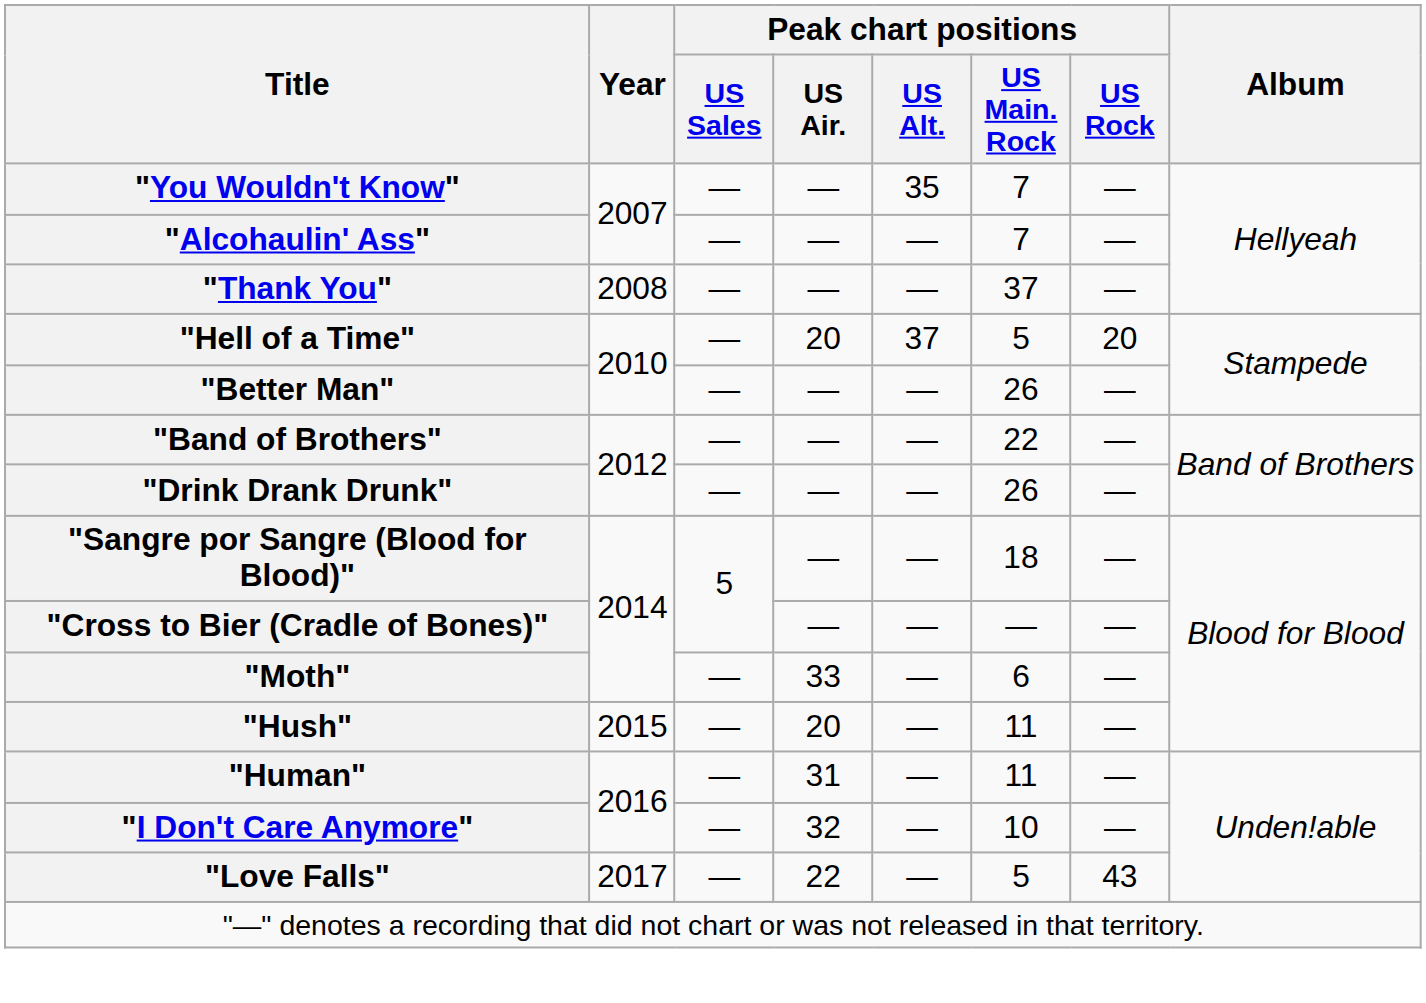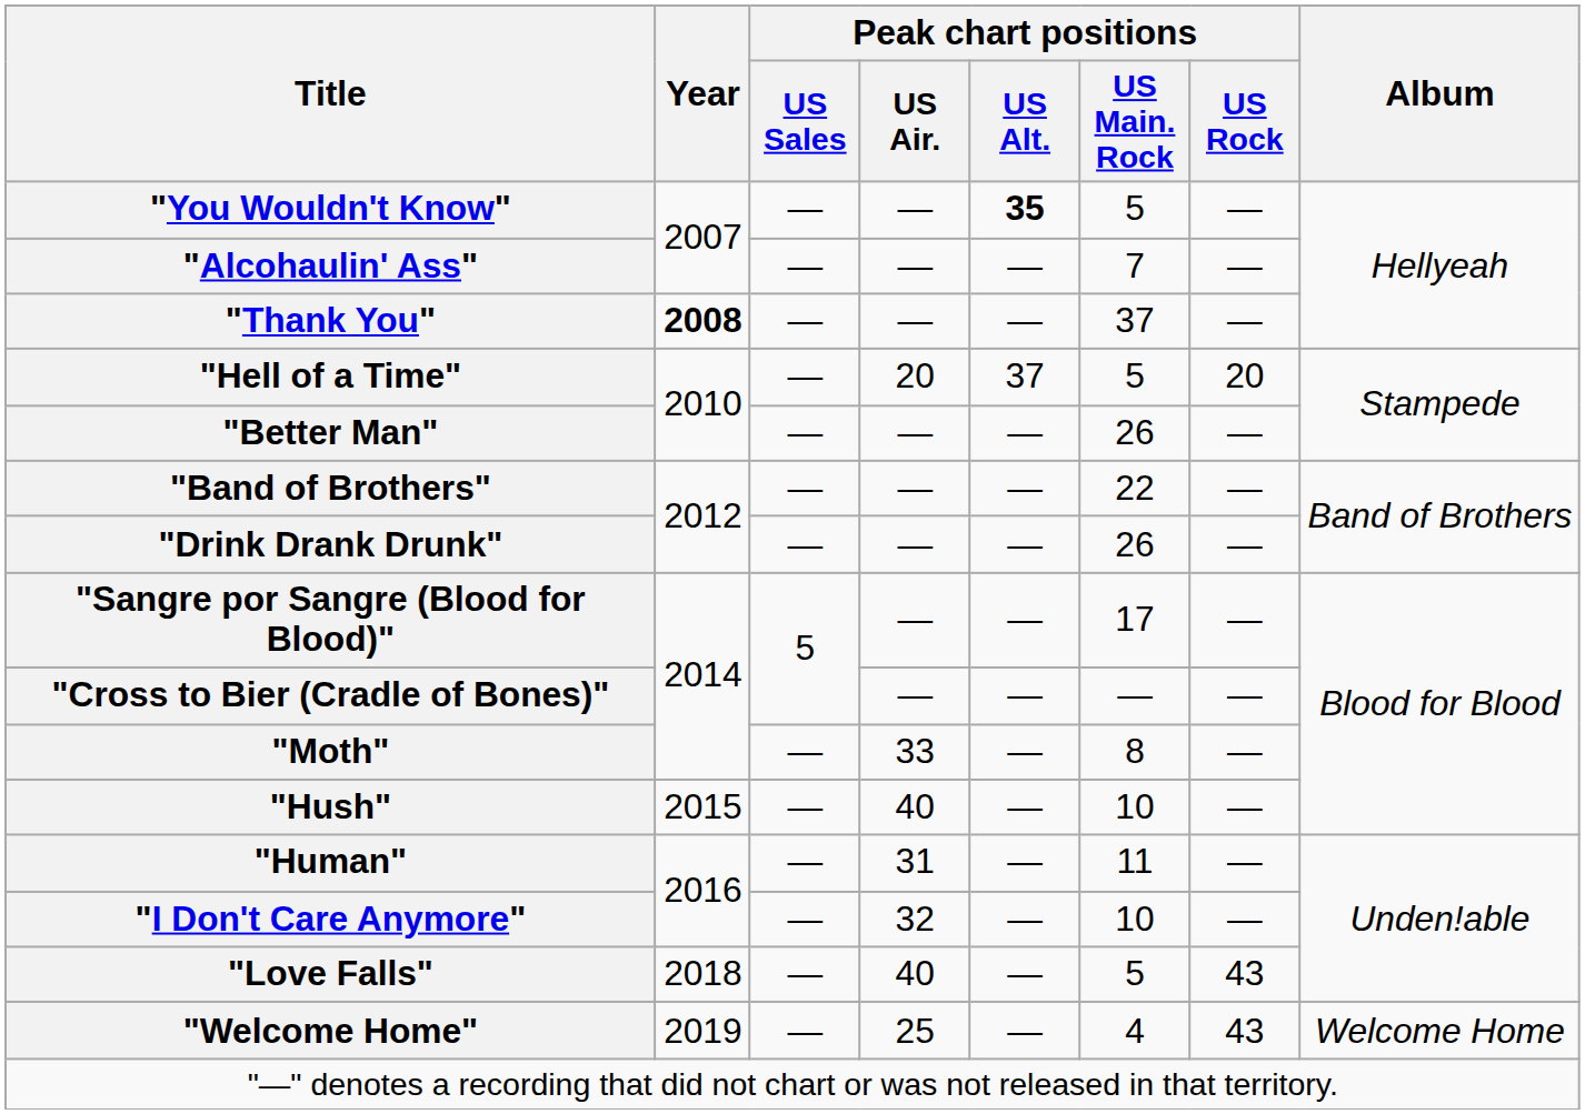"You Wouldn't Know" | Peak chart positions / US Alt.: normal -> bold
"You Wouldn't Know" | Peak chart positions / US Main. Rock: 7 -> 5
"Thank You" | Year: normal -> bold
"Sangre por Sangre (Blood for Blood)" | Peak chart positions / US Main. Rock: 18 -> 17
"Moth" | Peak chart positions / US Main. Rock: 6 -> 8
"Hush" | Peak chart positions / US Air.: 20 -> 40
"Hush" | Peak chart positions / US Main. Rock: 11 -> 10
"Love Falls" | Year: 2017 -> 2018
"Love Falls" | Peak chart positions / US Air.: 22 -> 40
+ row: "Welcome Home" | 2019 | — | 25 | — | 4 | 43 | Welcome Home
